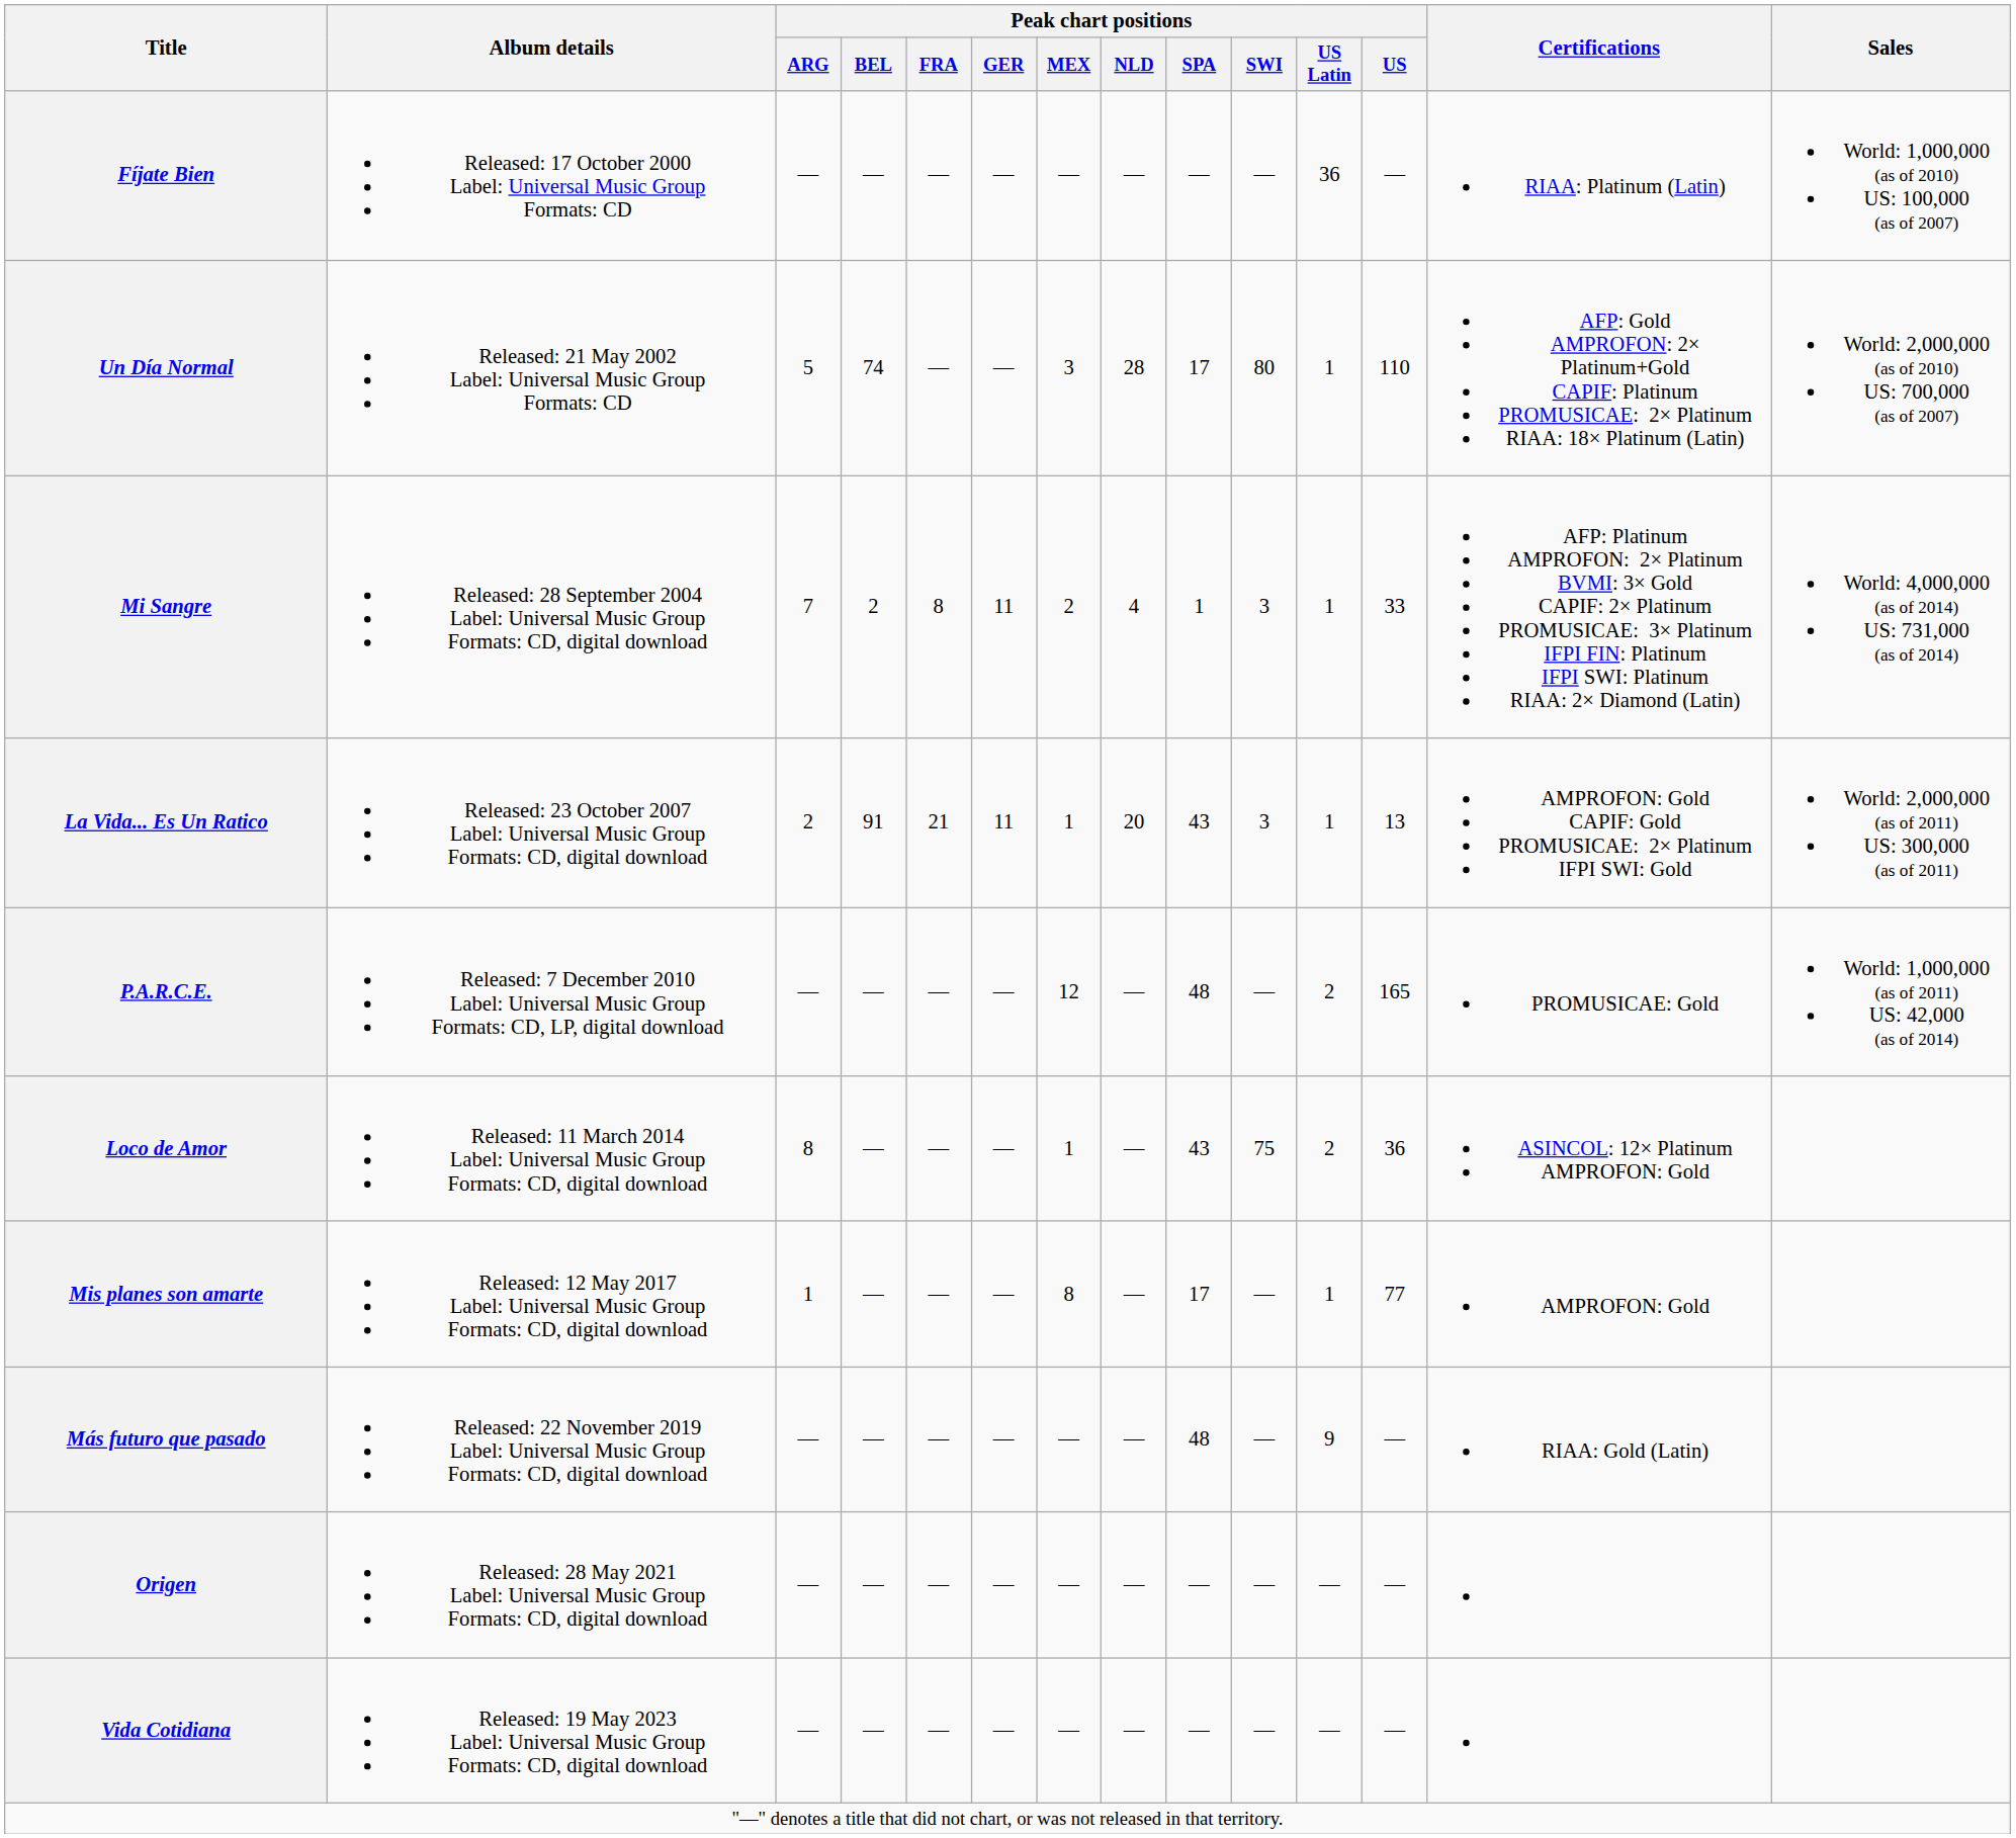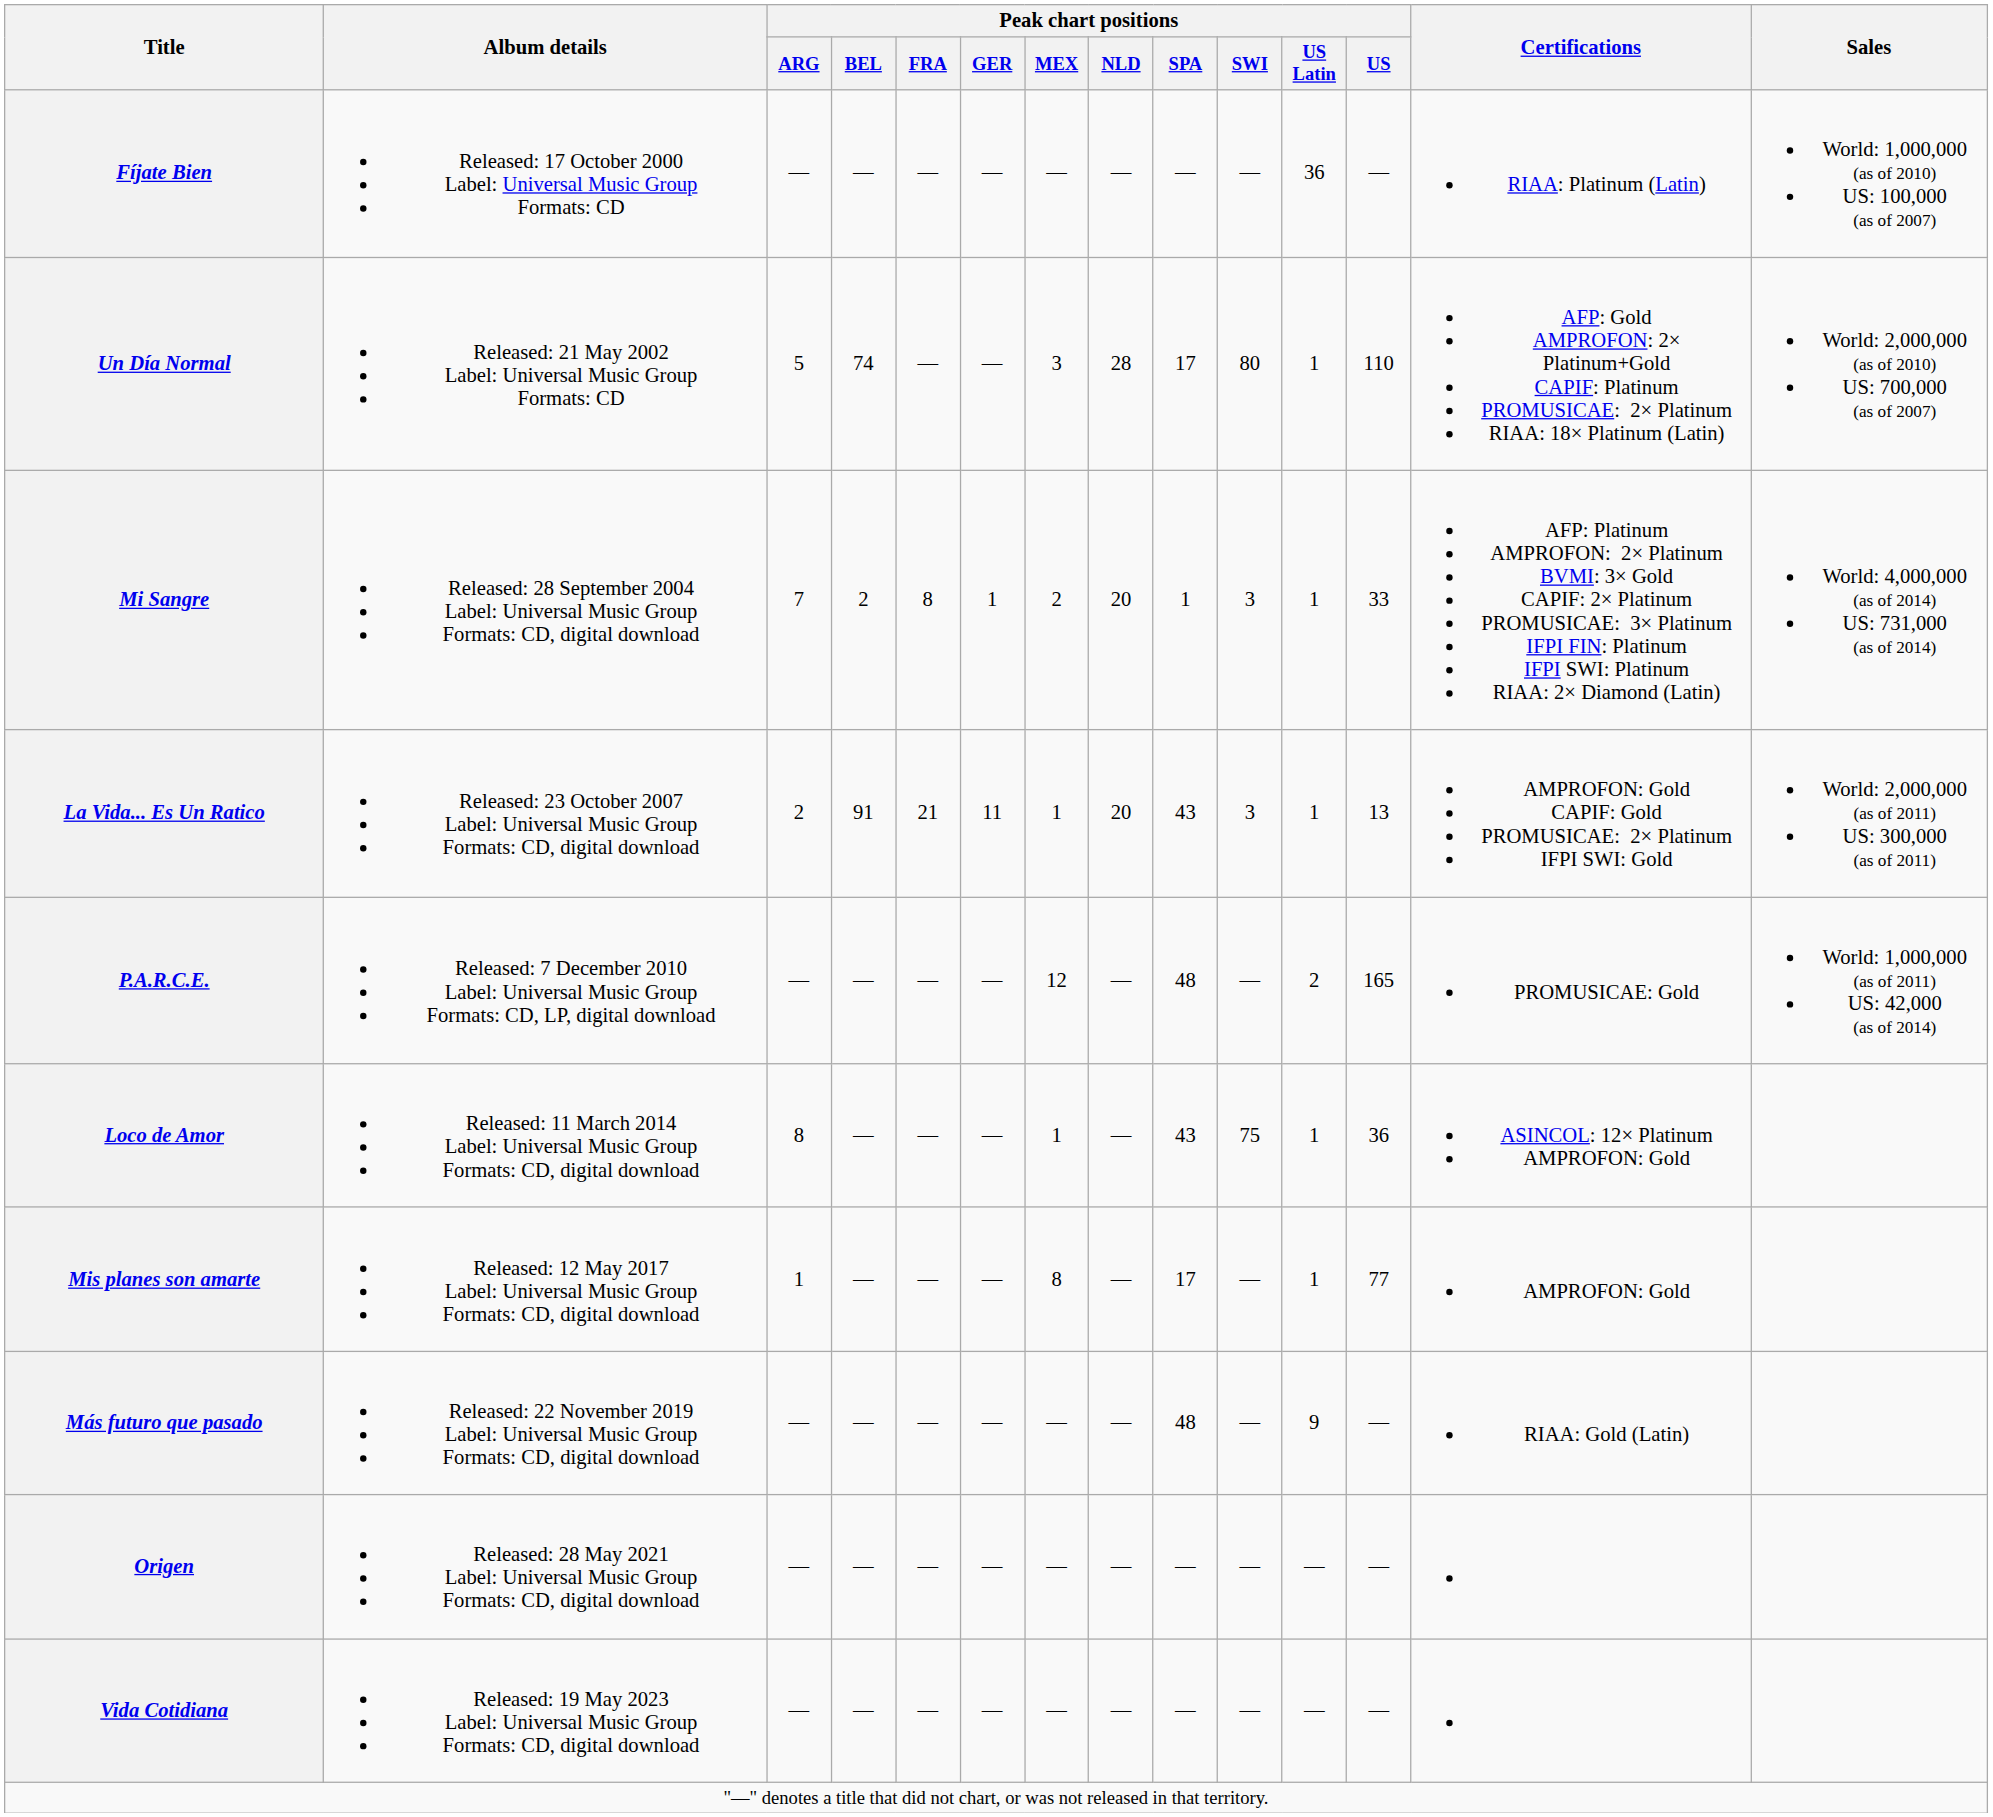Mi Sangre | Peak chart positions / GER: 11 -> 1
Mi Sangre | Peak chart positions / NLD: 4 -> 20
Loco de Amor | Peak chart positions / US Latin: 2 -> 1
